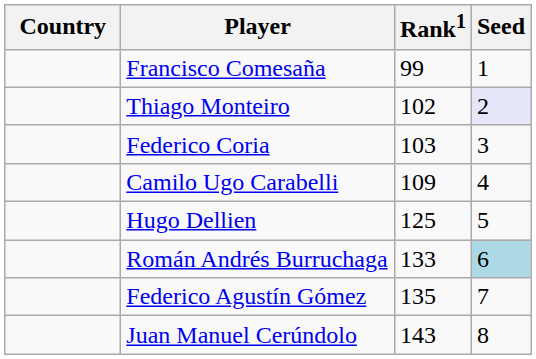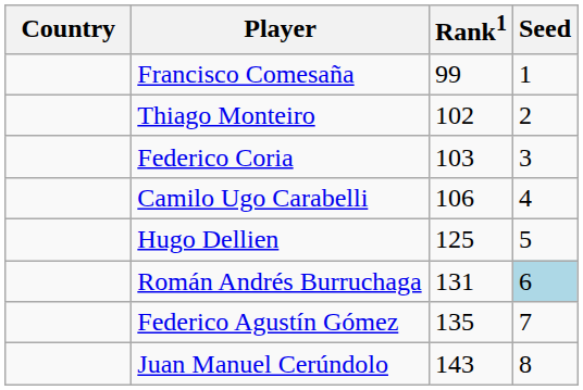Thiago Monteiro | Seed: lavender background -> no background
Camilo Ugo Carabelli | Rank1: 109 -> 106
Román Andrés Burruchaga | Rank1: 133 -> 131
